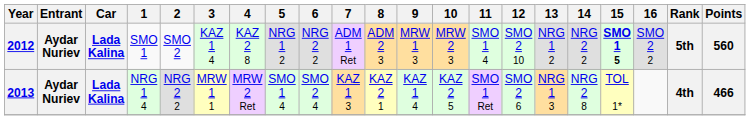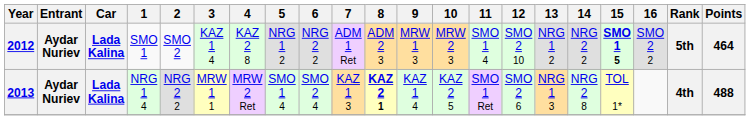2012 | Points: 560 -> 464
2013 | 8: normal -> bold
2013 | Points: 466 -> 488
